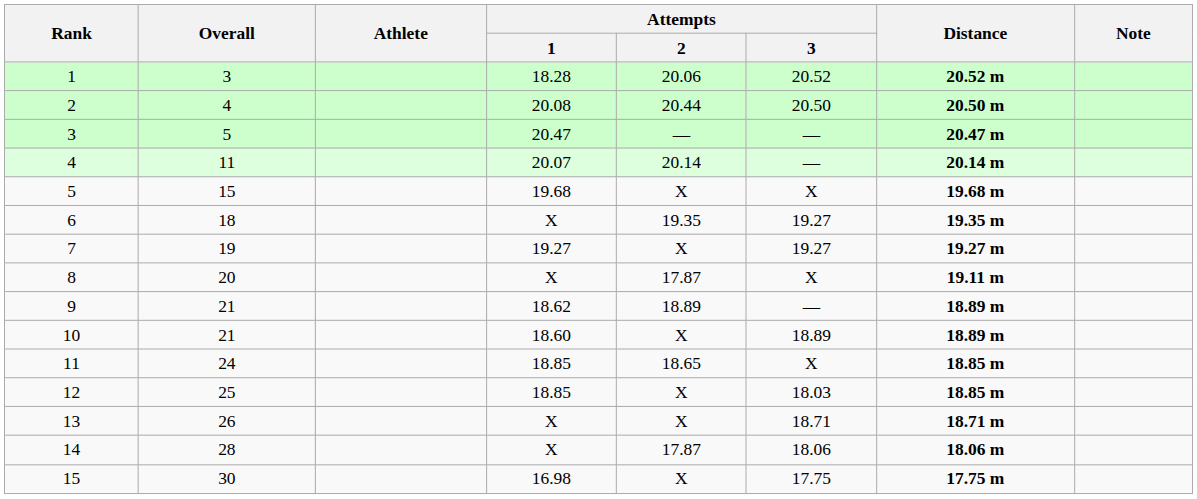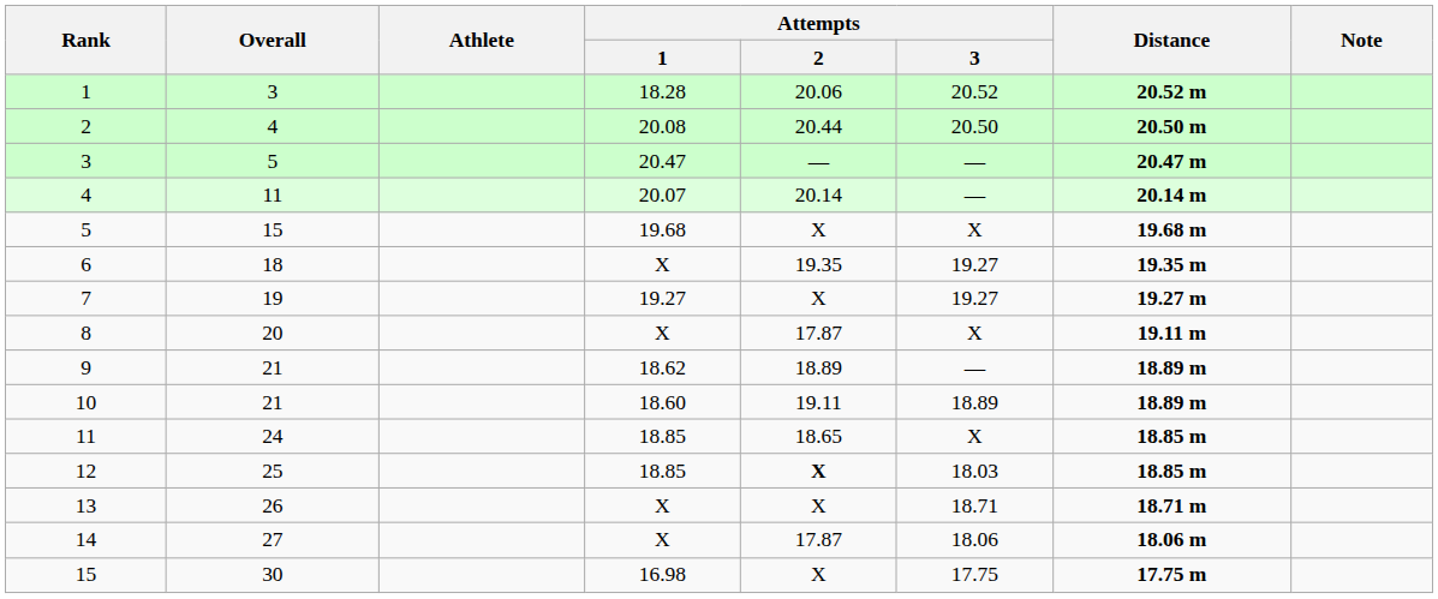10 | Attempts / 2: X -> 19.11
12 | Attempts / 2: normal -> bold
14 | Overall: 28 -> 27
